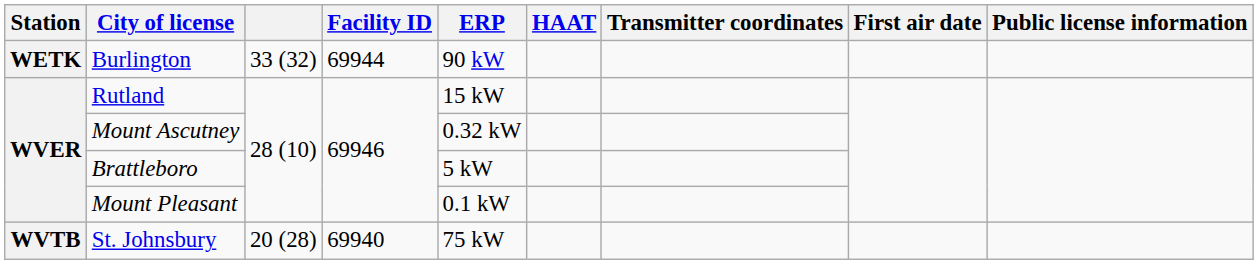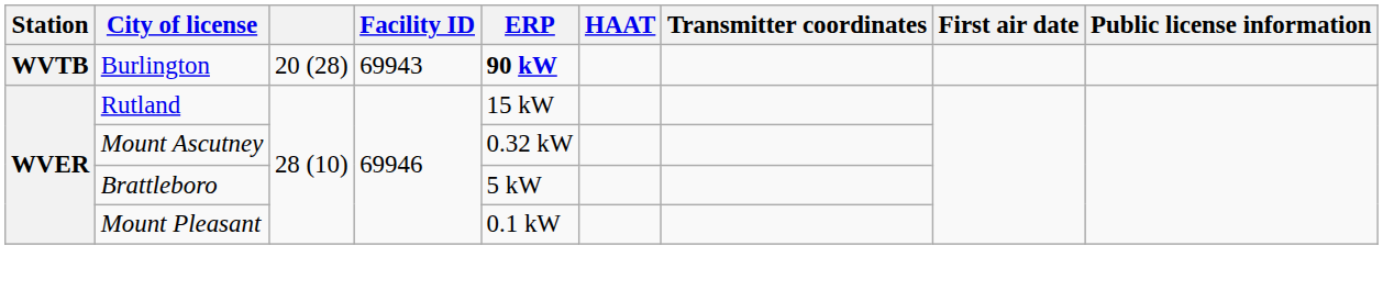Burlington | Station: WETK -> WVTB
Burlington | column 3: 33 (32) -> 20 (28)
Burlington | Facility ID: 69944 -> 69943
Burlington | ERP: normal -> bold
- row: WVTB | St. Johnsbury | 20 (28) | 69940 | 75 kW
